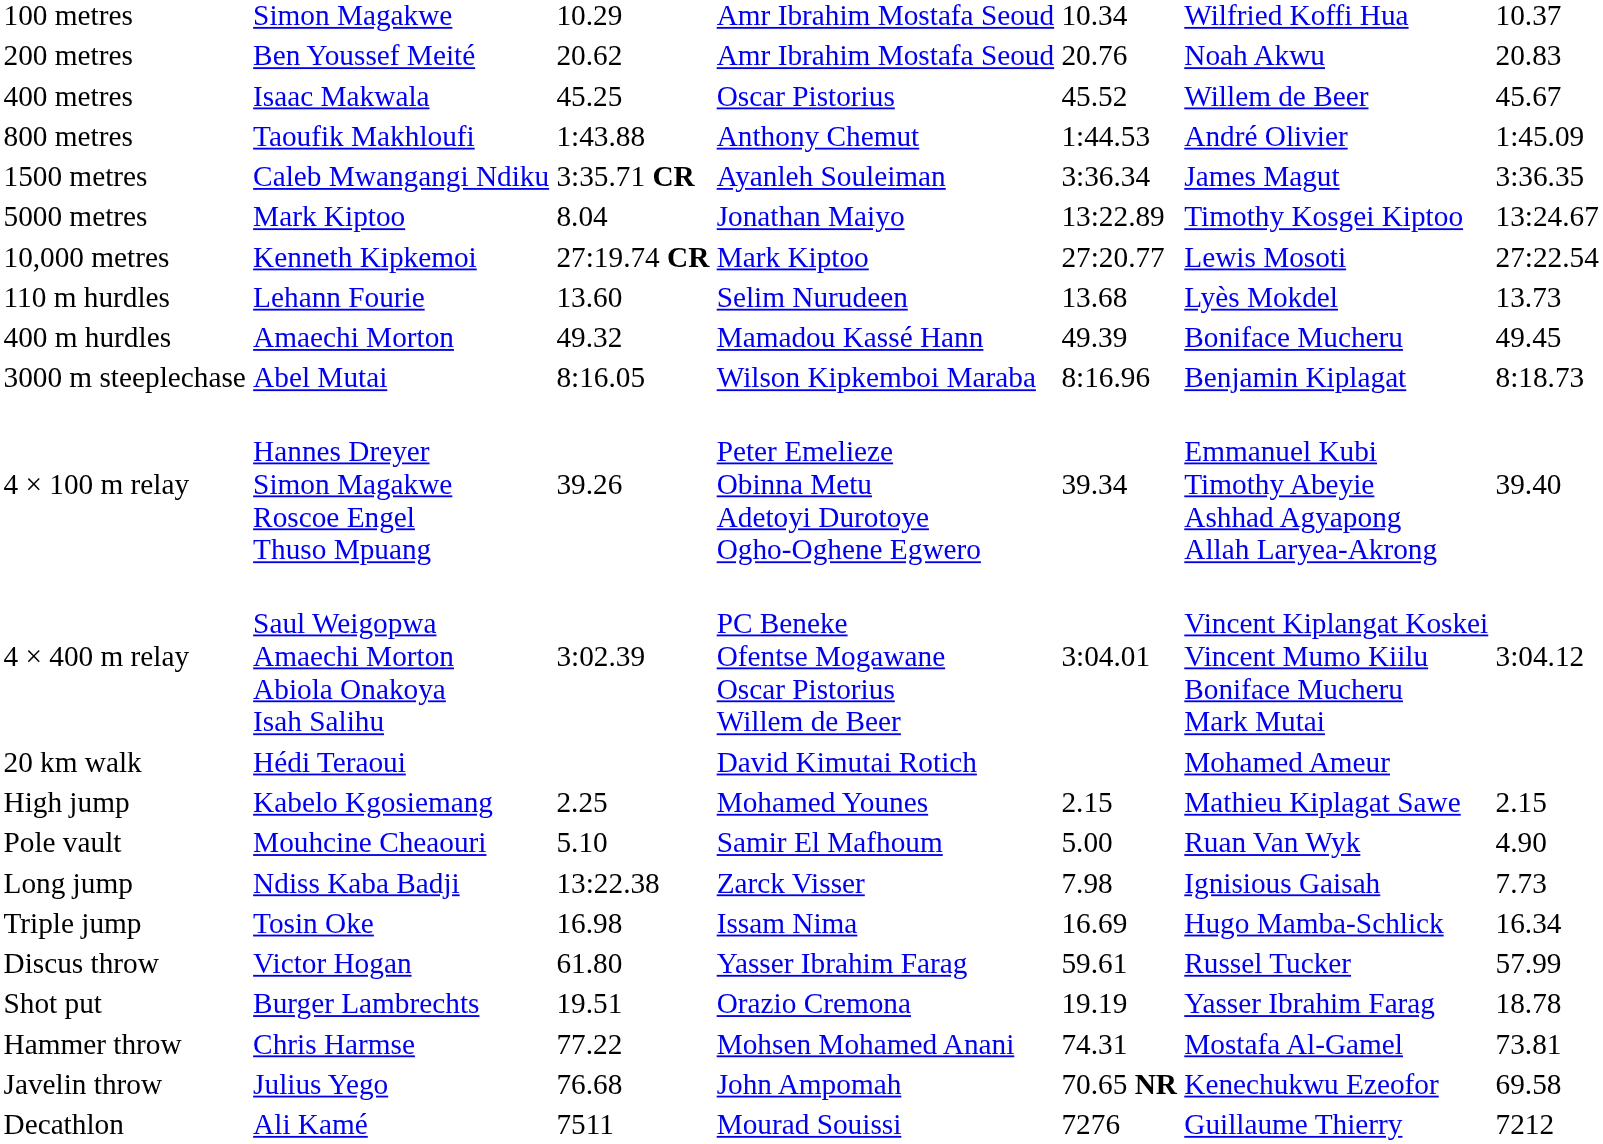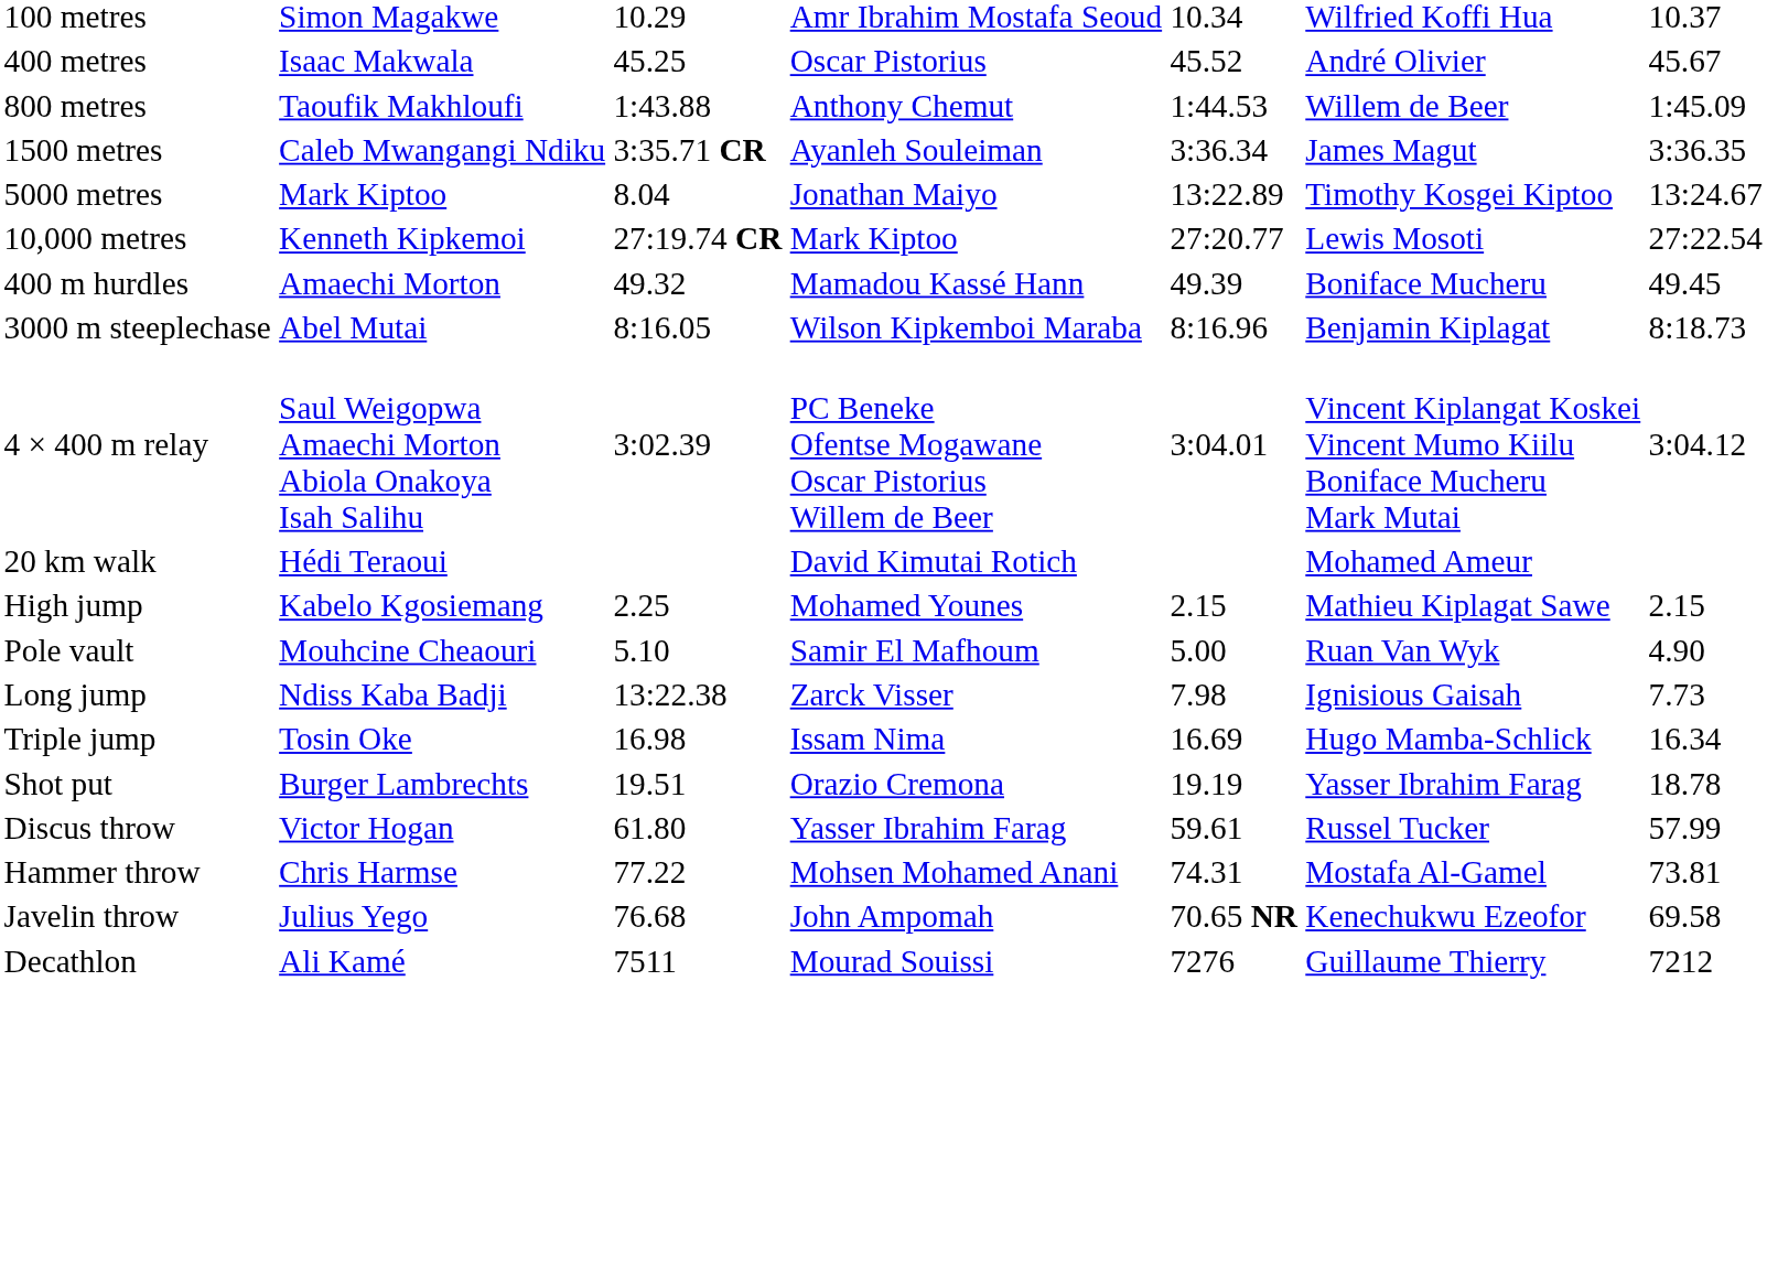- row: 200 metres | Ben Youssef Meité | 20.62 | Amr Ibrahim Mostafa Seoud | 20.76 | Noah Akwu | 20.83
400 metres | column 6: Willem de Beer -> André Olivier
800 metres | column 6: André Olivier -> Willem de Beer
- row: 110 m hurdles | Lehann Fourie | 13.60 | Selim Nurudeen | 13.68 | Lyès Mokdel | 13.73
- row: 4 × 100 m relay | Hannes Dreyer Simon Magakwe Roscoe Engel Thuso Mpuang | 39.26 | Peter Emelieze Obinna Metu Adetoyi Durotoye Ogho-Oghene Egwero | 39.34 | Emmanuel Kubi Timothy Abeyie Ashhad Agyapong Allah Laryea-Akrong | 39.40
rows swapped: Shot put <-> Discus throw
